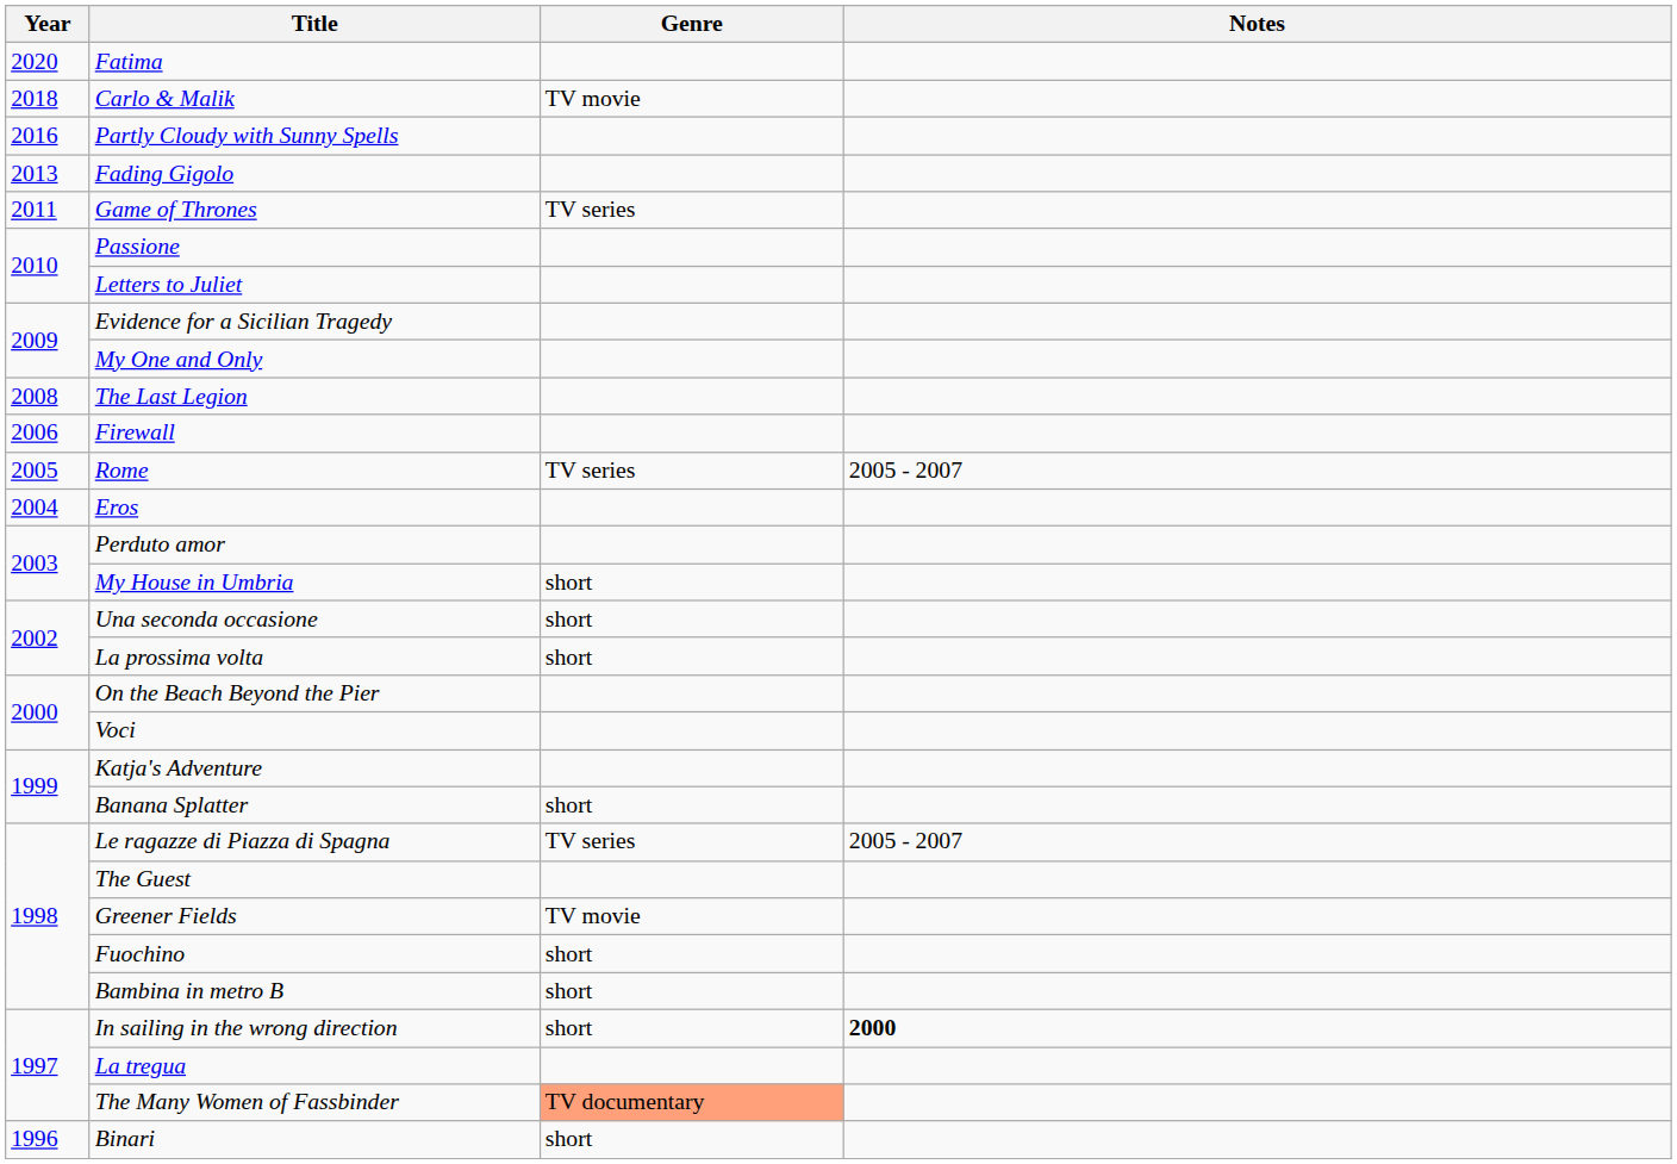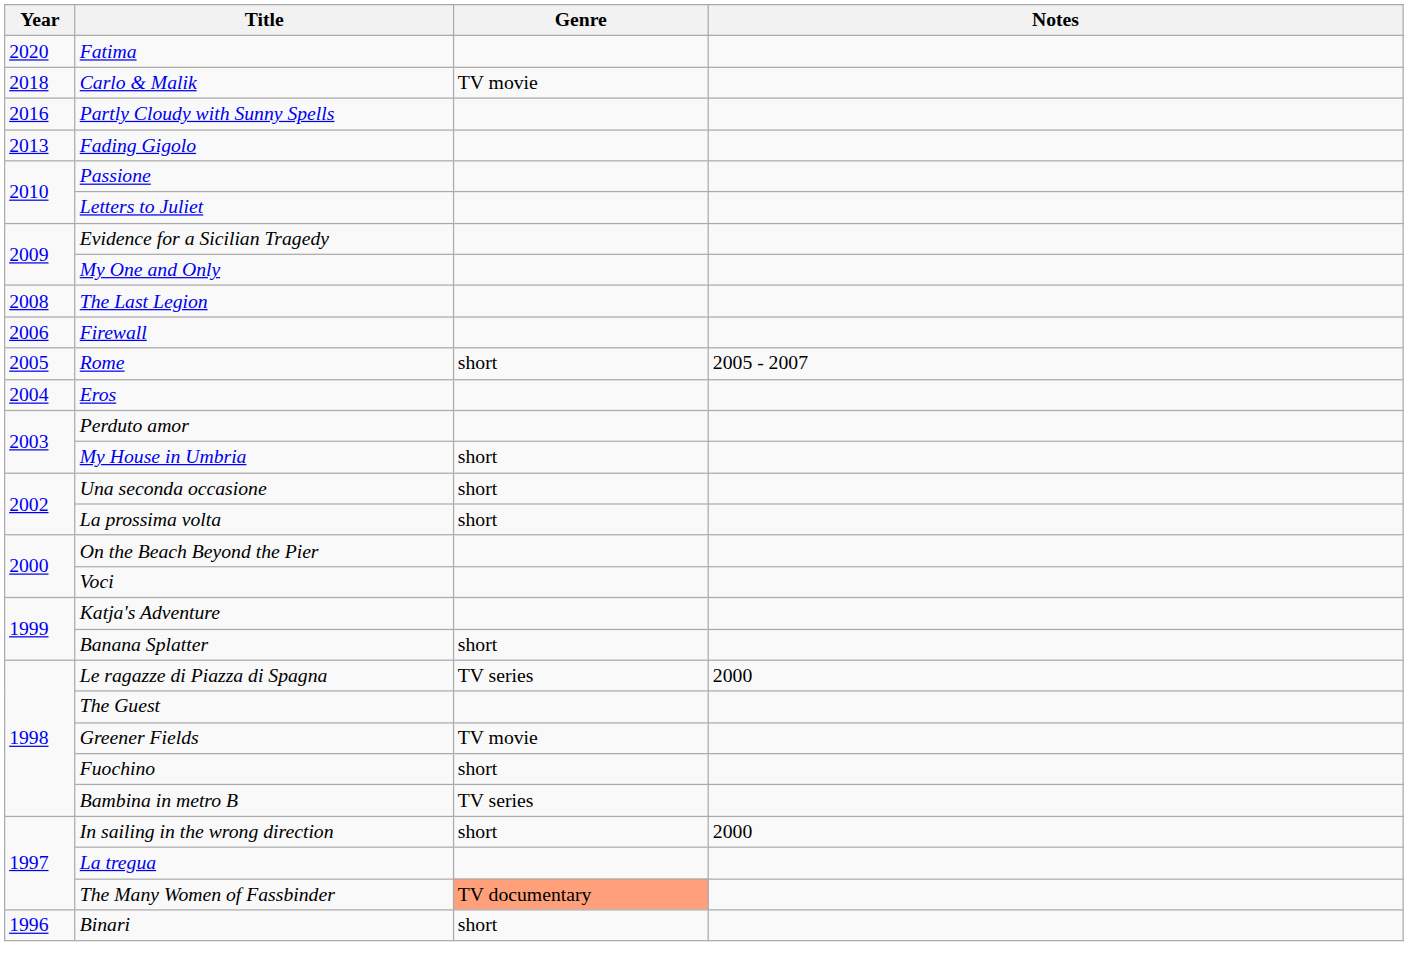- row: 2011 | Game of Thrones | TV series
Rome | Genre: TV series -> short
Le ragazze di Piazza di Spagna | Notes: 2005 - 2007 -> 2000
Bambina in metro B | Genre: short -> TV series
In sailing in the wrong direction | Notes: bold -> normal
